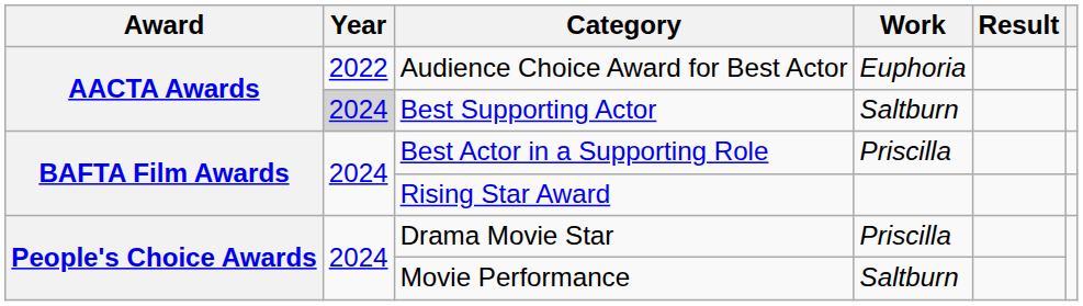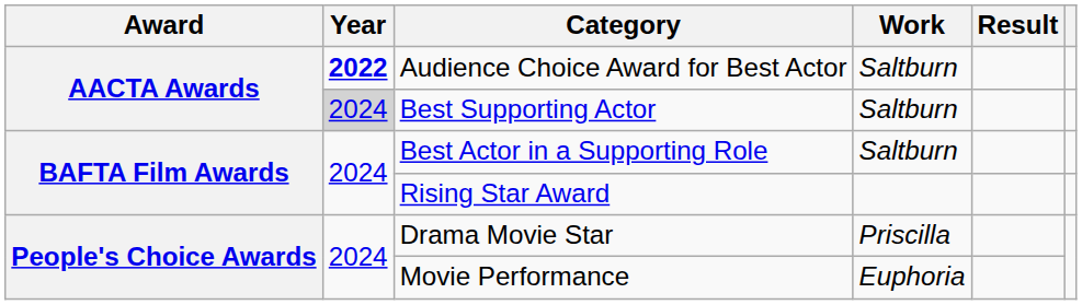Audience Choice Award for Best Actor | Year: normal -> bold
Audience Choice Award for Best Actor | Work: Euphoria -> Saltburn
Best Actor in a Supporting Role | Work: Priscilla -> Saltburn
Movie Performance | Work: Saltburn -> Euphoria
